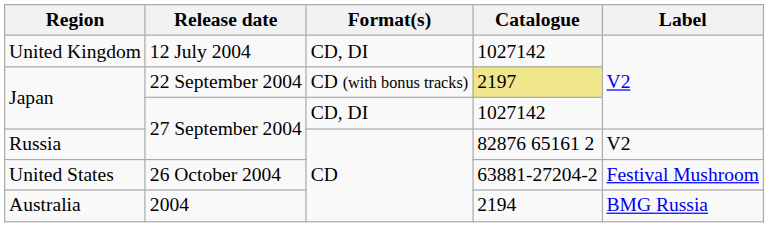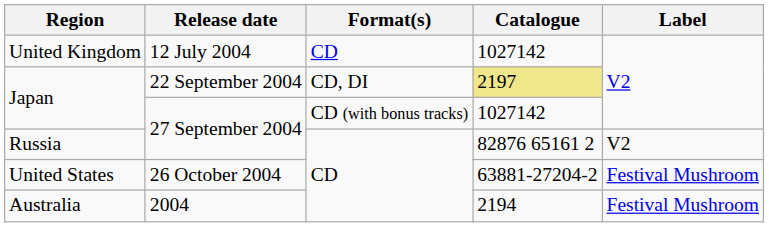United Kingdom | Format(s): CD, DI -> CD
Japan / 22 September 2004 | Format(s): CD (with bonus tracks) -> CD, DI
Japan / 27 September 2004 | Format(s): CD, DI -> CD (with bonus tracks)
Australia | Label: BMG Russia -> Festival Mushroom
